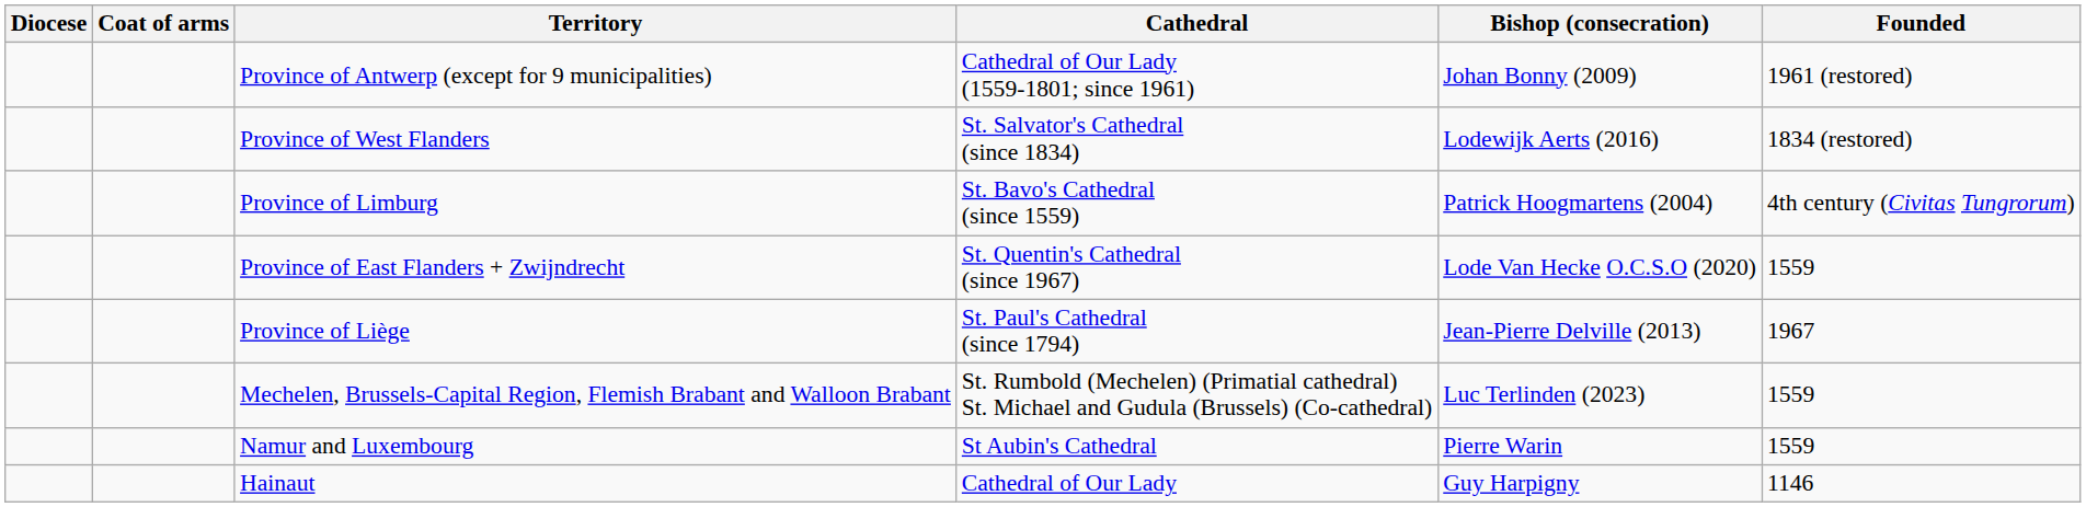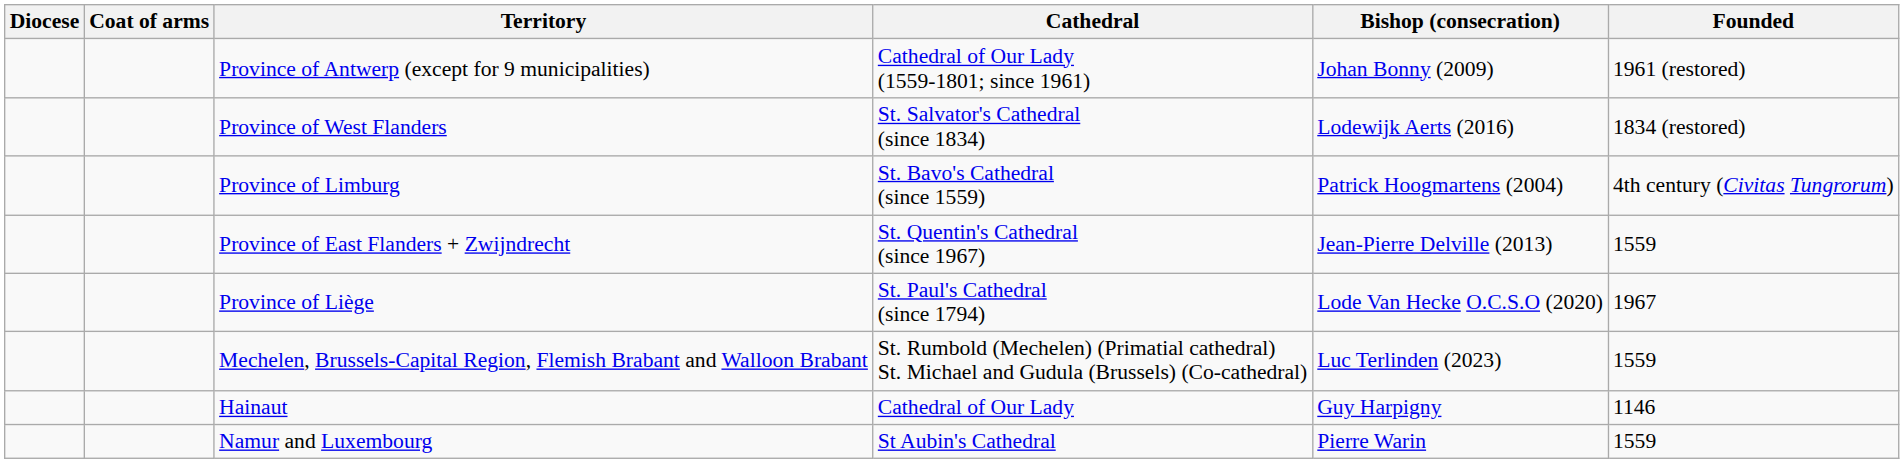Province of East Flanders + Zwijndrecht | Bishop (consecration): Lode Van Hecke O.C.S.O (2020) -> Jean-Pierre Delville (2013)
Province of Liège | Bishop (consecration): Jean-Pierre Delville (2013) -> Lode Van Hecke O.C.S.O (2020)
rows swapped: Namur and Luxembourg <-> Hainaut
